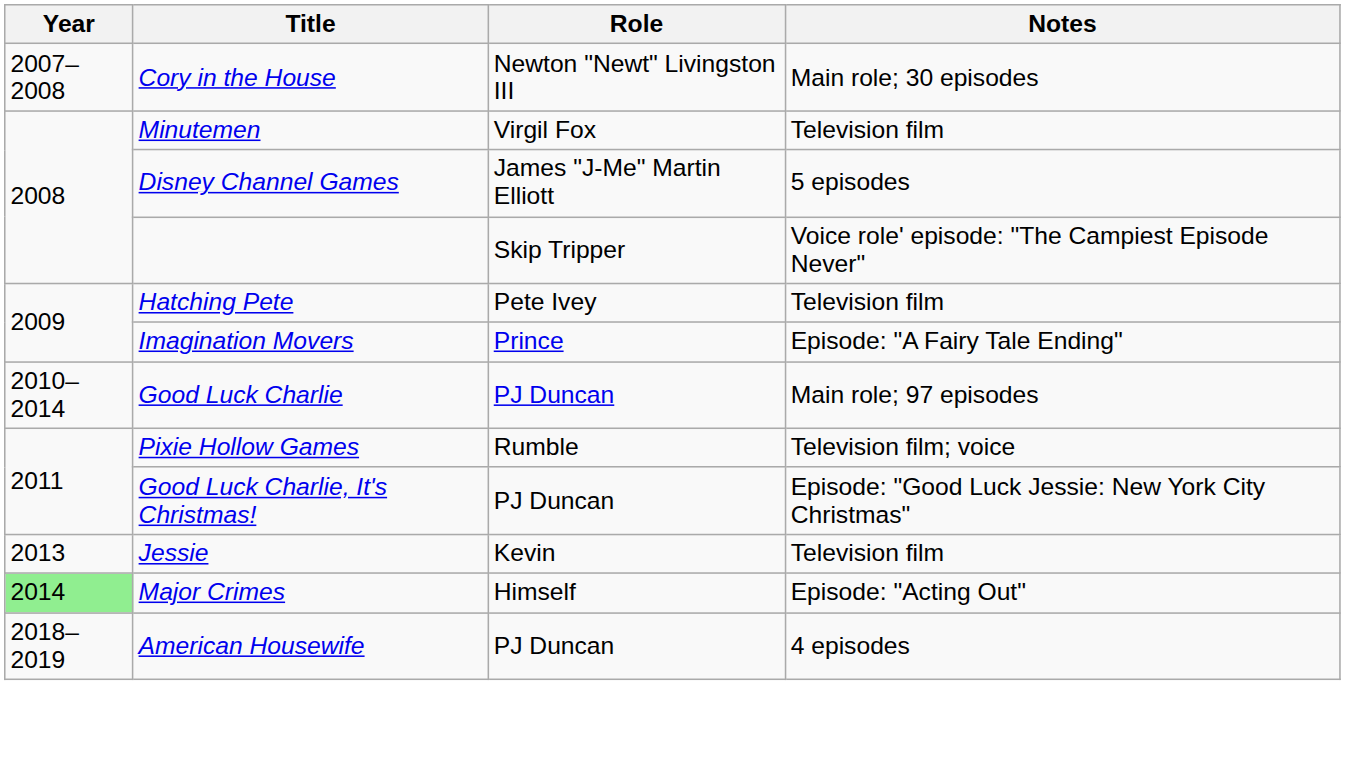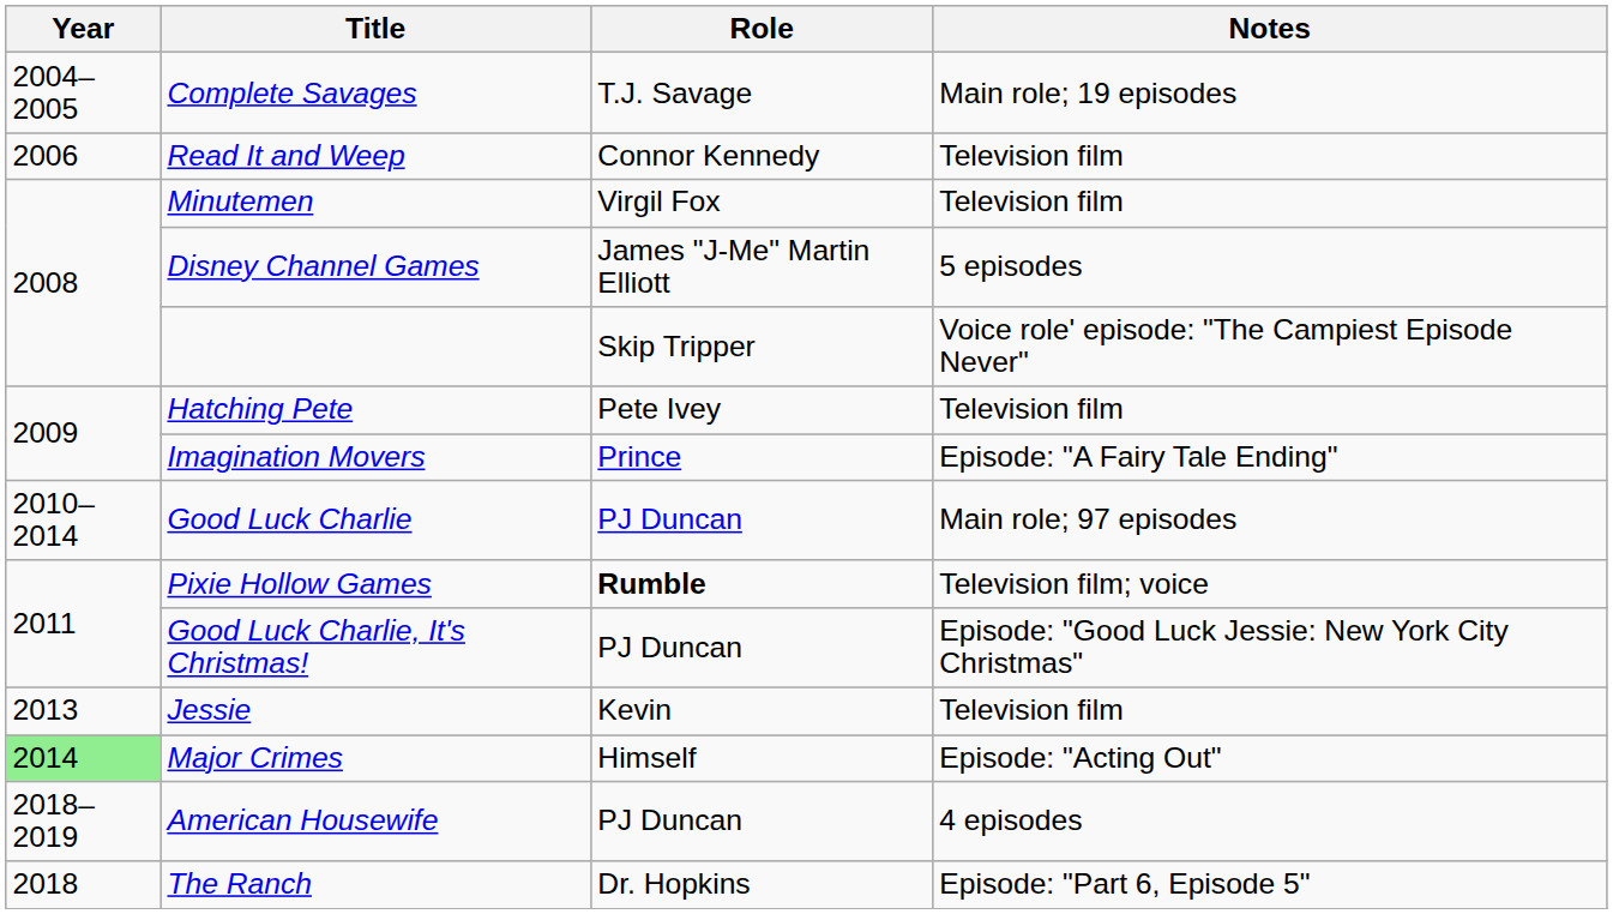+ row: 2004–2005 | Complete Savages | T.J. Savage | Main role; 19 episodes
+ row: 2006 | Read It and Weep | Connor Kennedy | Television film
- row: 2007–2008 | Cory in the House | Newton "Newt" Livingston III | Main role; 30 episodes
Pixie Hollow Games | Role: normal -> bold
+ row: 2018 | The Ranch | Dr. Hopkins | Episode: "Part 6, Episode 5"
